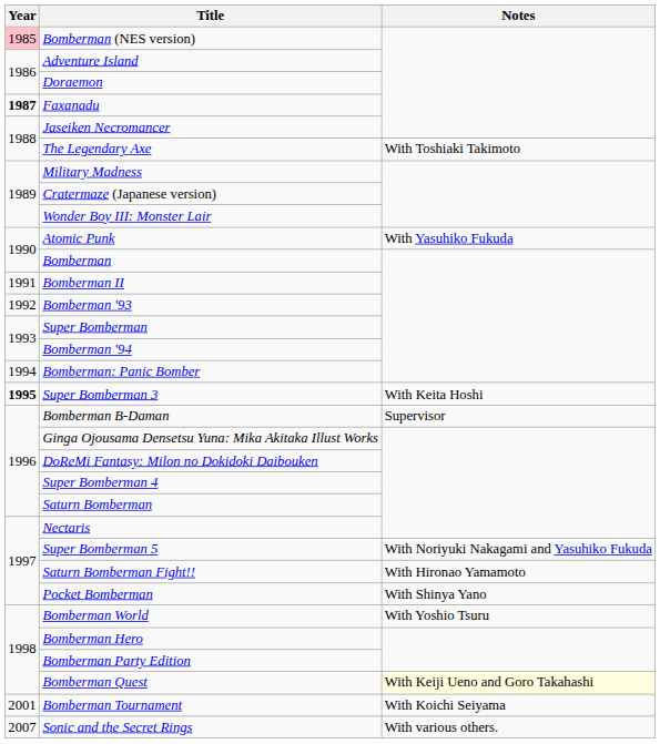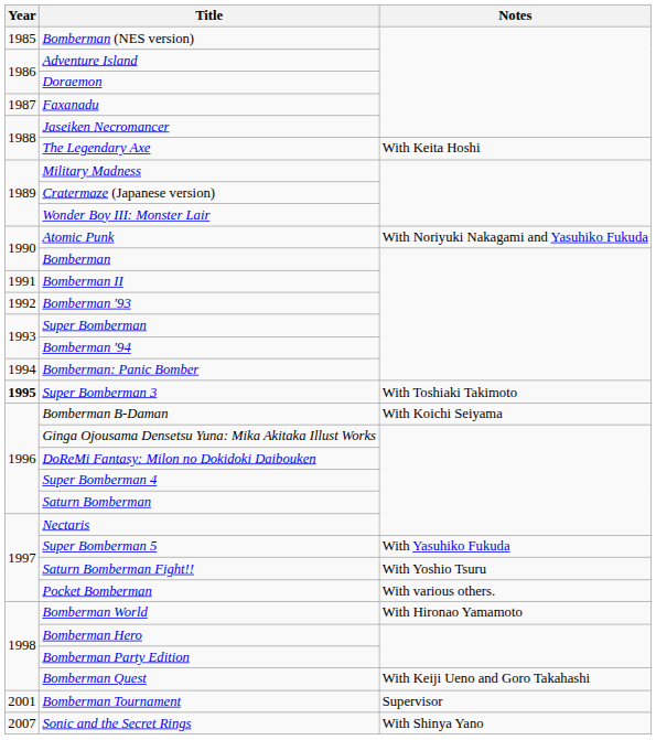Bomberman (NES version) | Year: pink background -> no background
Faxanadu | Year: bold -> normal
The Legendary Axe | Notes: With Toshiaki Takimoto -> With Keita Hoshi
Atomic Punk | Notes: With Yasuhiko Fukuda -> With Noriyuki Nakagami and Yasuhiko Fukuda
Super Bomberman 3 | Notes: With Keita Hoshi -> With Toshiaki Takimoto
Bomberman B-Daman | Notes: Supervisor -> With Koichi Seiyama
Super Bomberman 5 | Notes: With Noriyuki Nakagami and Yasuhiko Fukuda -> With Yasuhiko Fukuda
Saturn Bomberman Fight!! | Notes: With Hironao Yamamoto -> With Yoshio Tsuru
Pocket Bomberman | Notes: With Shinya Yano -> With various others.
Bomberman World | Notes: With Yoshio Tsuru -> With Hironao Yamamoto
Bomberman Quest | Notes: lightyellow background -> no background
Bomberman Tournament | Notes: With Koichi Seiyama -> Supervisor
Sonic and the Secret Rings | Notes: With various others. -> With Shinya Yano
